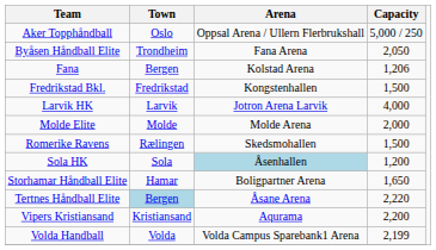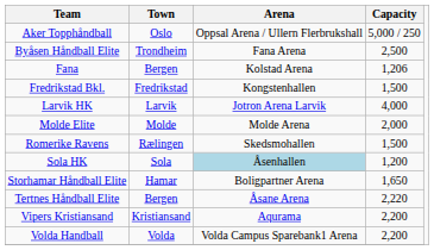Byåsen Håndball Elite | Capacity: 2,050 -> 2,500
Tertnes Håndball Elite | Town: lightblue background -> no background
Volda Handball | Capacity: 2,199 -> 2,200
